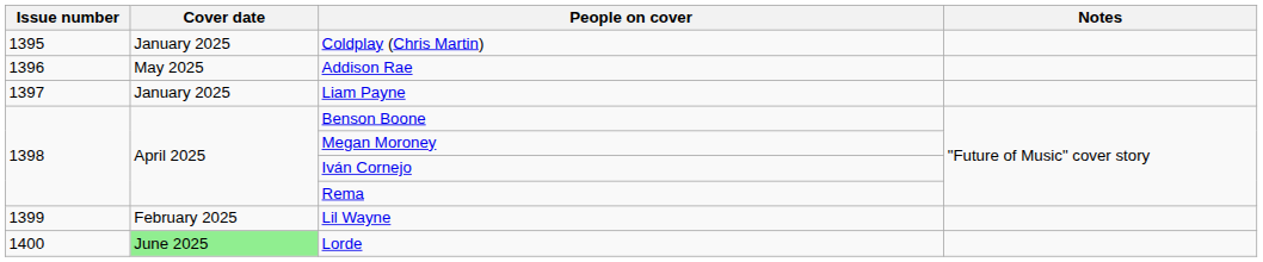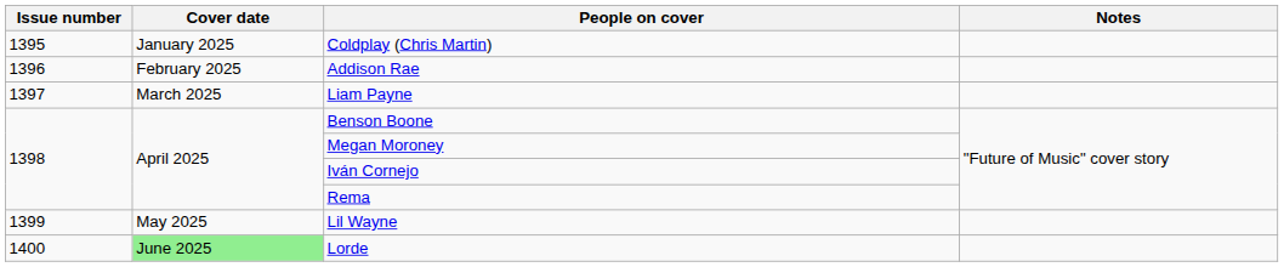Addison Rae | Cover date: May 2025 -> February 2025
Liam Payne | Cover date: January 2025 -> March 2025
Lil Wayne | Cover date: February 2025 -> May 2025
